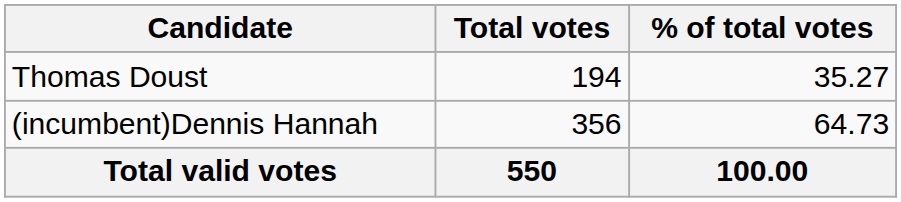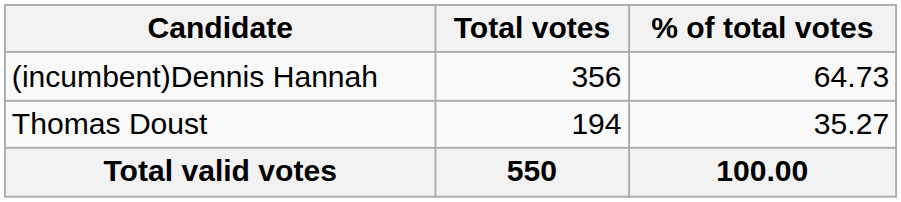rows swapped: (incumbent)Dennis Hannah <-> Thomas Doust
